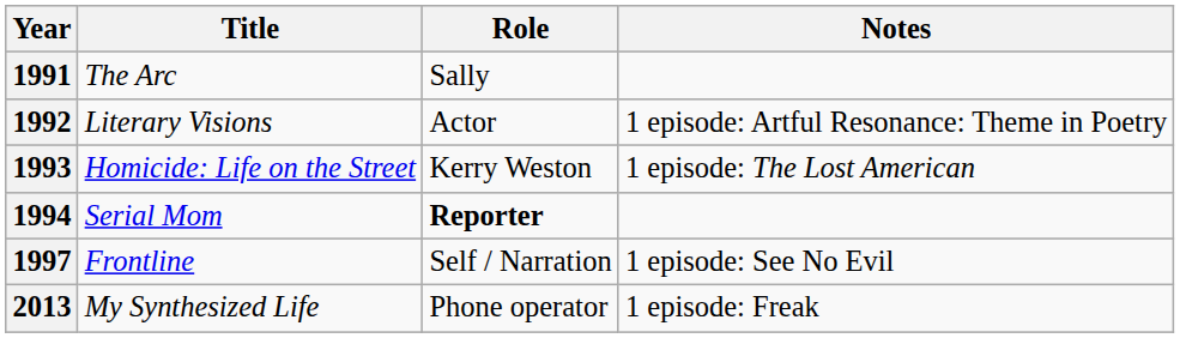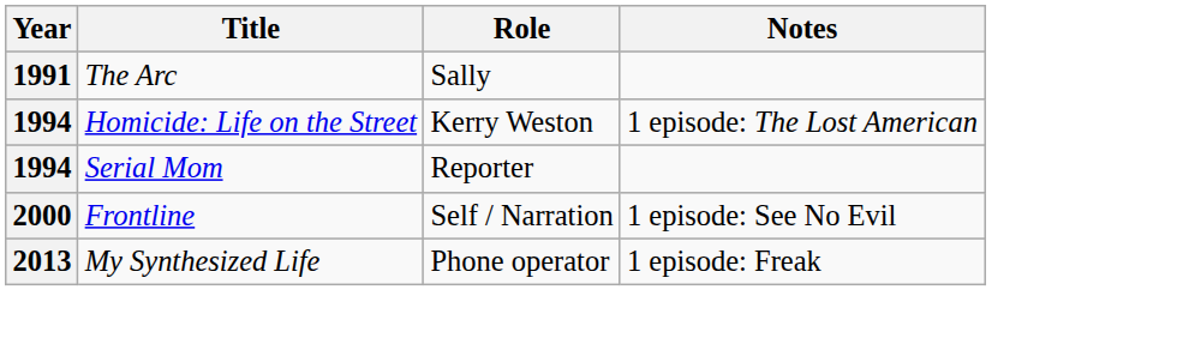- row: 1992 | Literary Visions | Actor | 1 episode: Artful Resonance: Theme in Poetry
Homicide: Life on the Street | Year: 1993 -> 1994
Serial Mom | Role: bold -> normal
Frontline | Year: 1997 -> 2000
